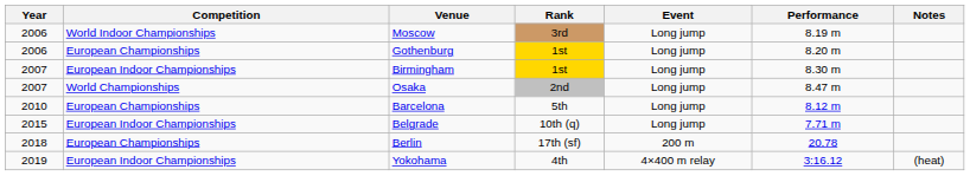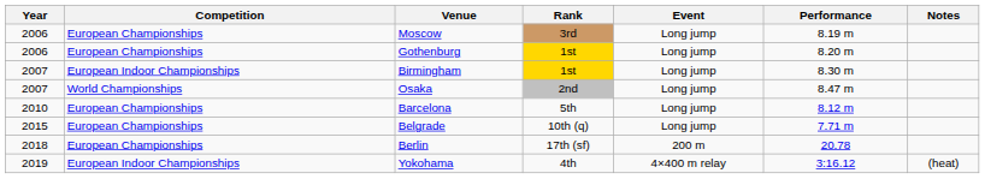Moscow | Competition: World Indoor Championships -> European Championships
Belgrade | Competition: European Indoor Championships -> European Championships
